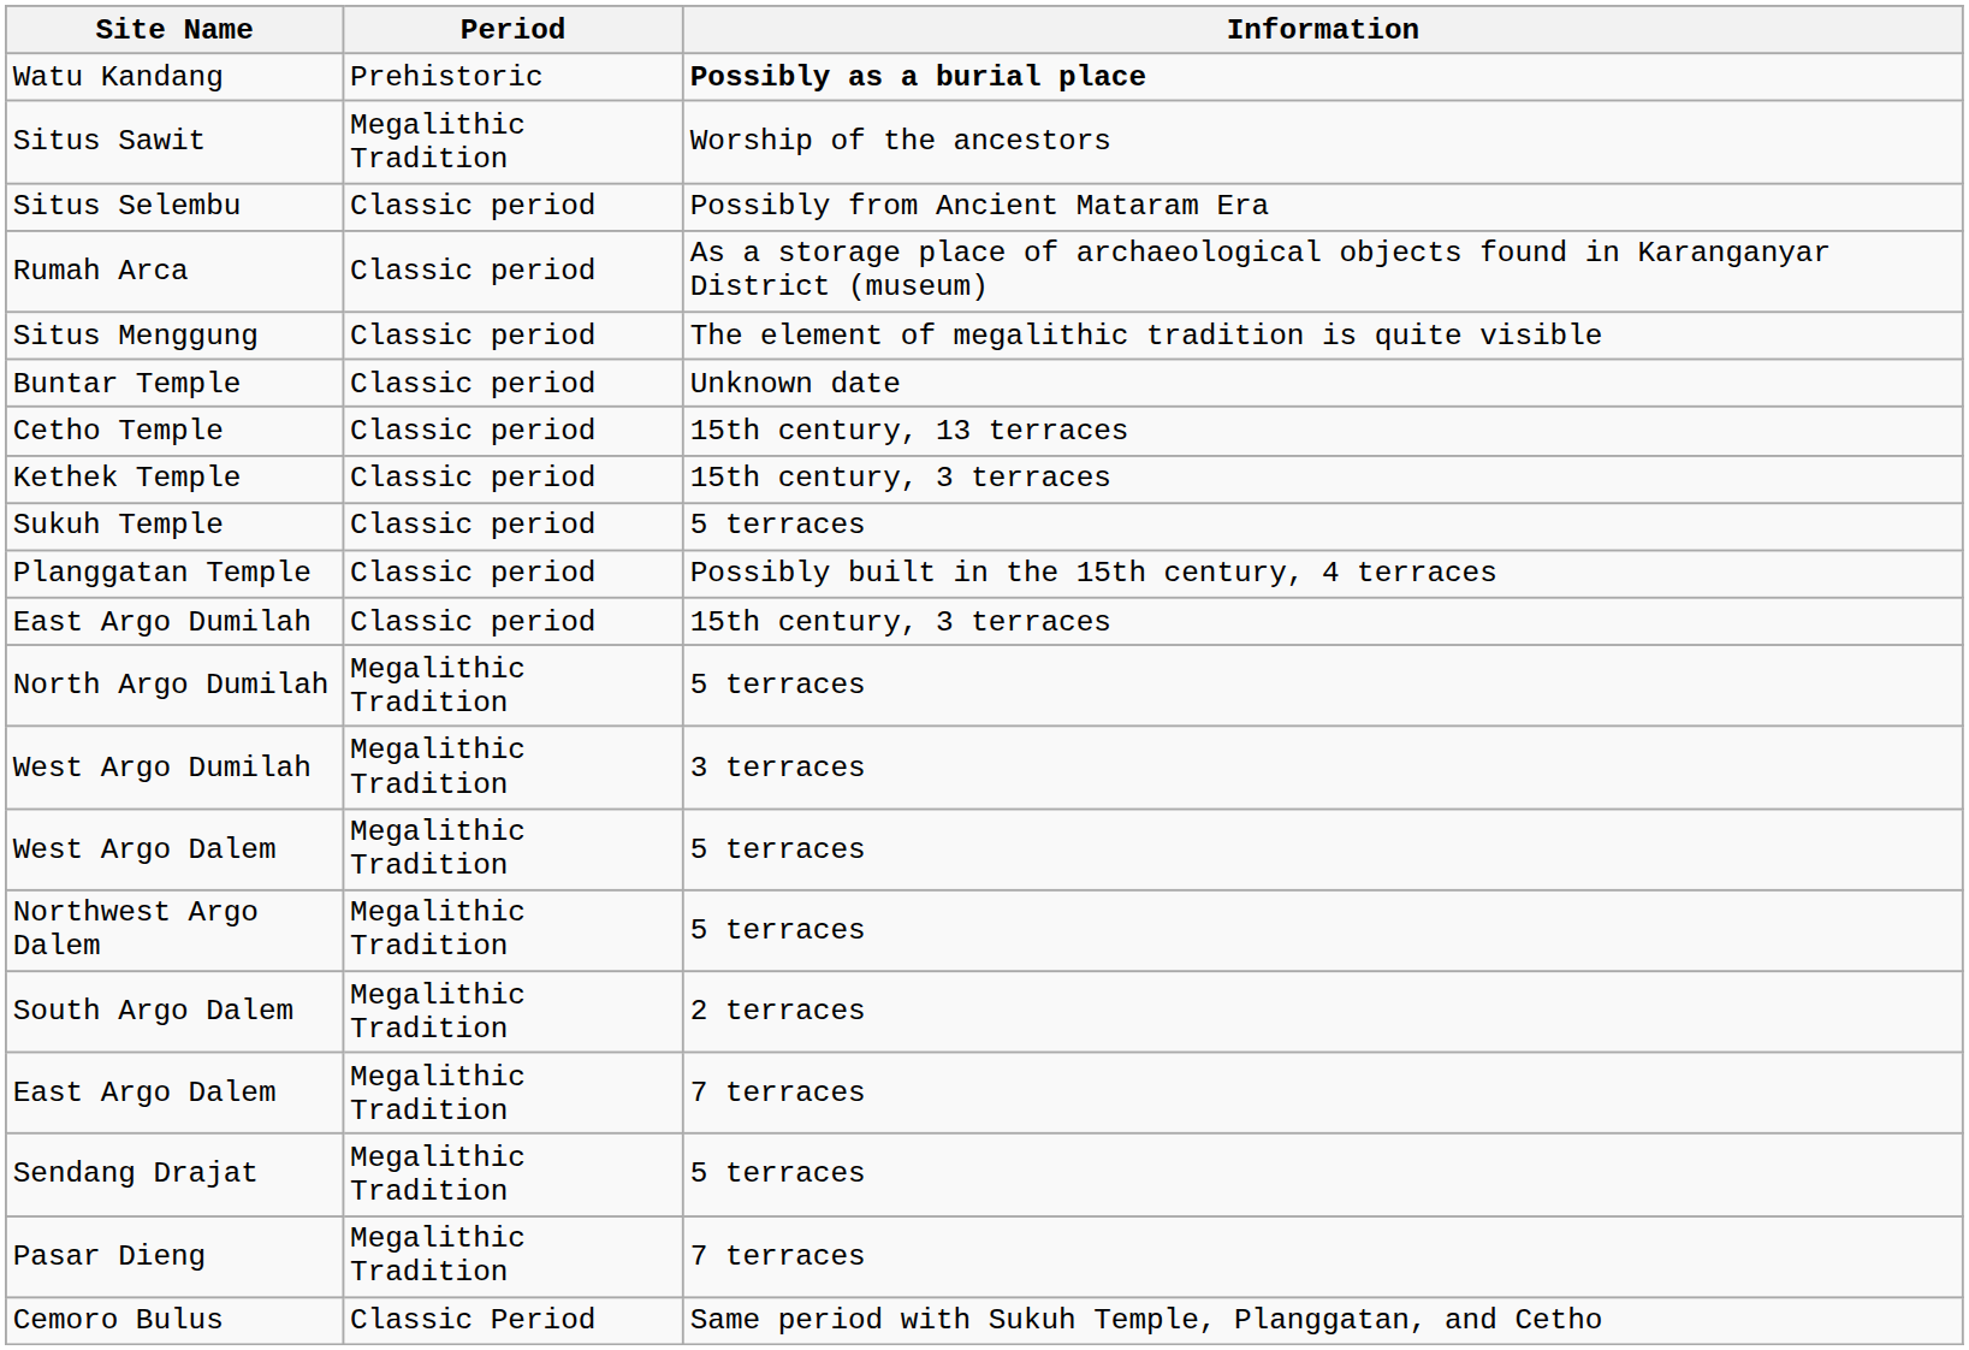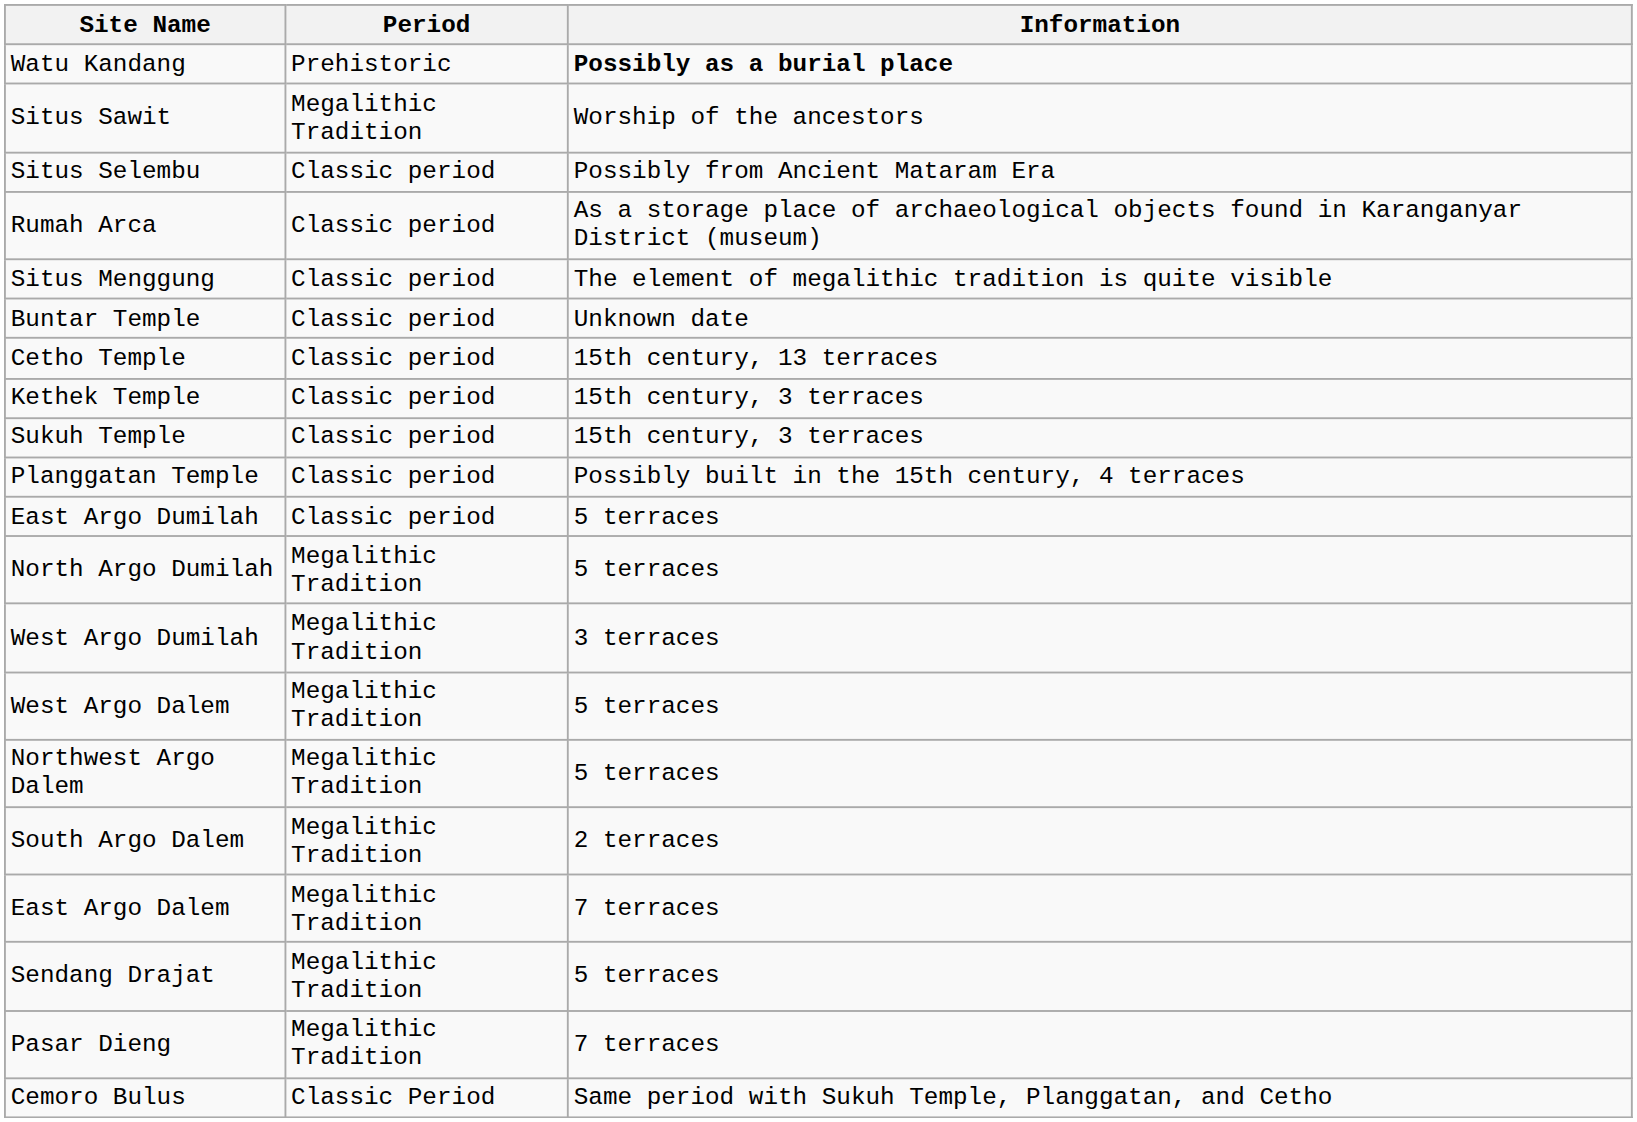Sukuh Temple | Information: 5 terraces -> 15th century, 3 terraces
East Argo Dumilah | Information: 15th century, 3 terraces -> 5 terraces
